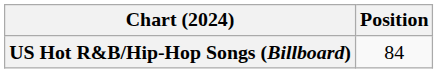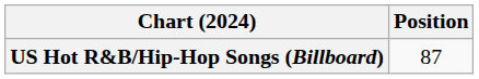US Hot R&B/Hip-Hop Songs (Billboard) | Position: 84 -> 87
